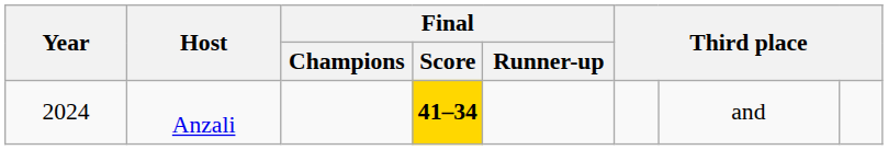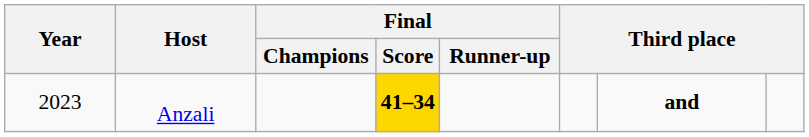Anzali | Year: 2024 -> 2023
Anzali | column 7: normal -> bold
